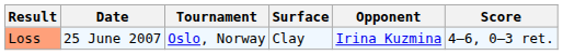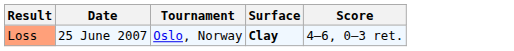- column: Opponent | Irina Kuzmina
Loss | Surface: normal -> bold
